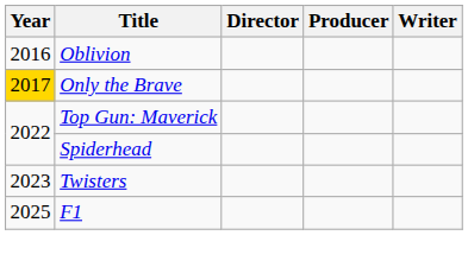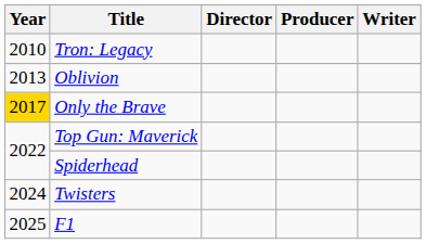+ row: 2010 | Tron: Legacy
Oblivion | Year: 2016 -> 2013
Twisters | Year: 2023 -> 2024
